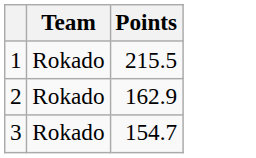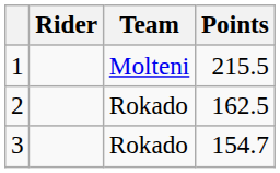+ column: Rider
1 | Team: Rokado -> Molteni
2 | Points: 162.9 -> 162.5
